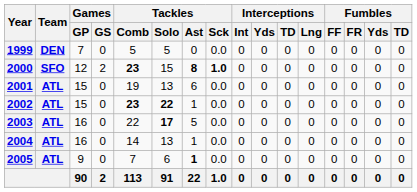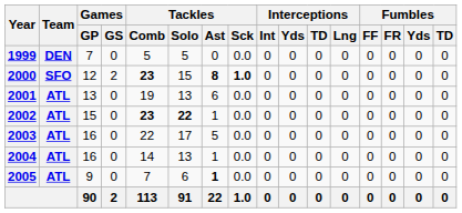2001 | Games / GP: 15 -> 13
2003 | Tackles / Solo: bold -> normal
